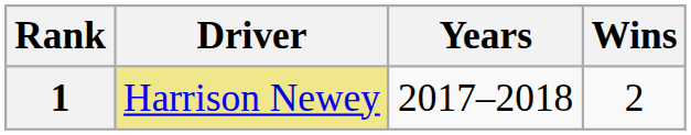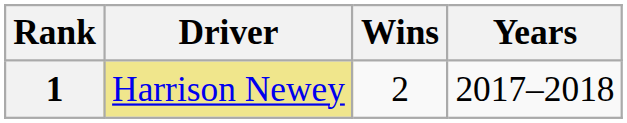columns swapped: Wins <-> Years
